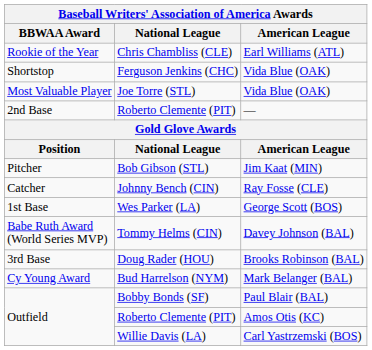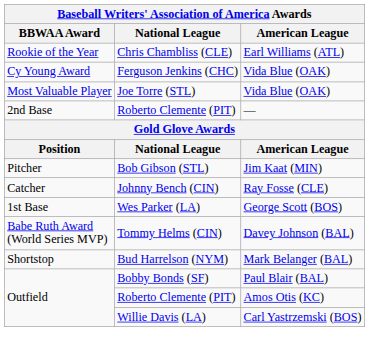Ferguson Jenkins (CHC) | BBWAA Award: Shortstop -> Cy Young Award
- row: 3rd Base | Doug Rader (HOU) | Brooks Robinson (BAL)
Bud Harrelson (NYM) | BBWAA Award: Cy Young Award -> Shortstop
